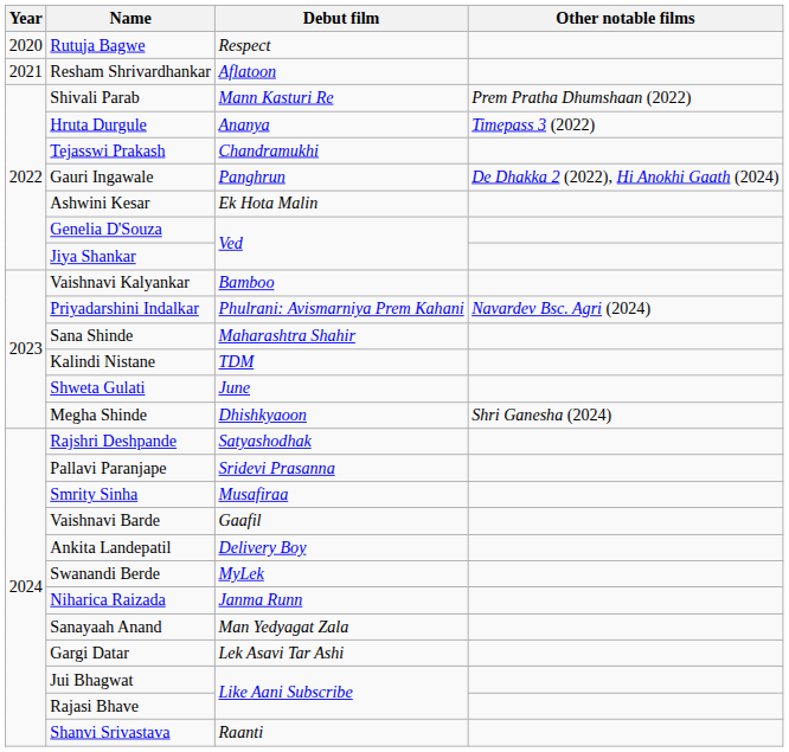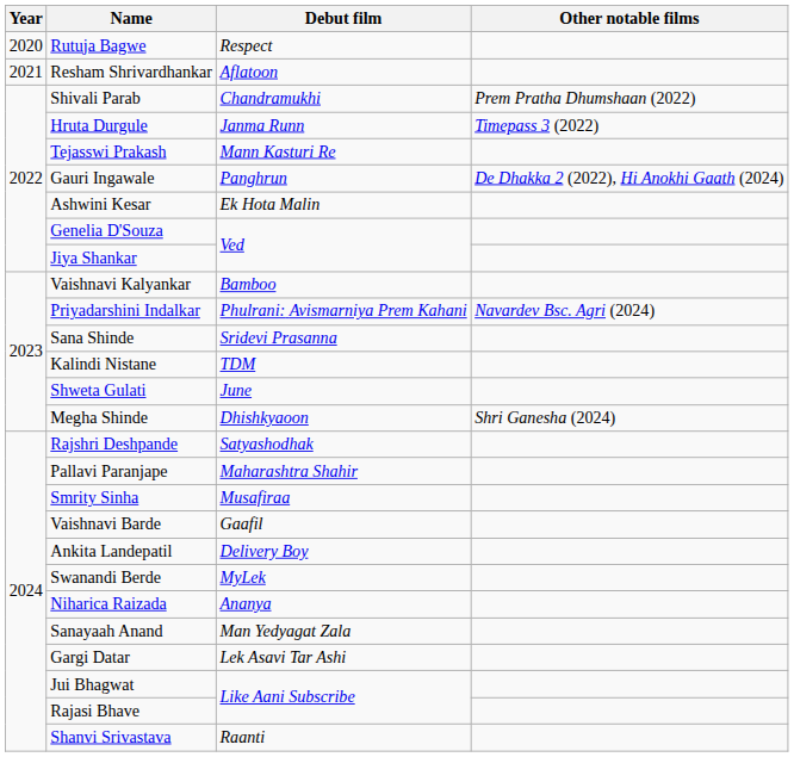Shivali Parab | Debut film: Mann Kasturi Re -> Chandramukhi
Hruta Durgule | Debut film: Ananya -> Janma Runn
Tejasswi Prakash | Debut film: Chandramukhi -> Mann Kasturi Re
Sana Shinde | Debut film: Maharashtra Shahir -> Sridevi Prasanna
Pallavi Paranjape | Debut film: Sridevi Prasanna -> Maharashtra Shahir
Niharica Raizada | Debut film: Janma Runn -> Ananya
